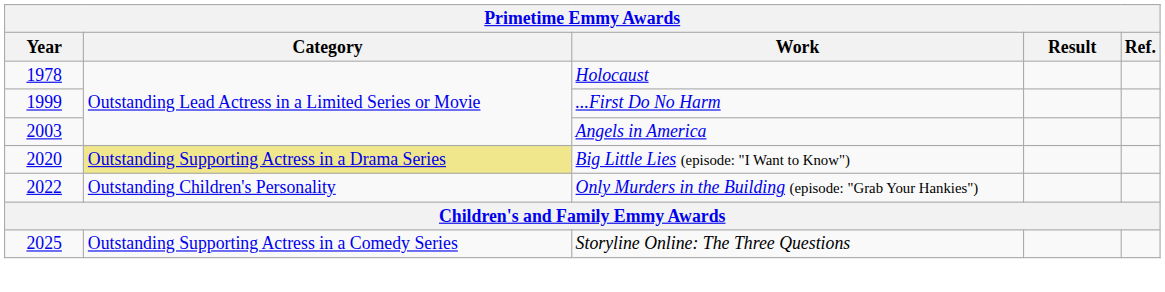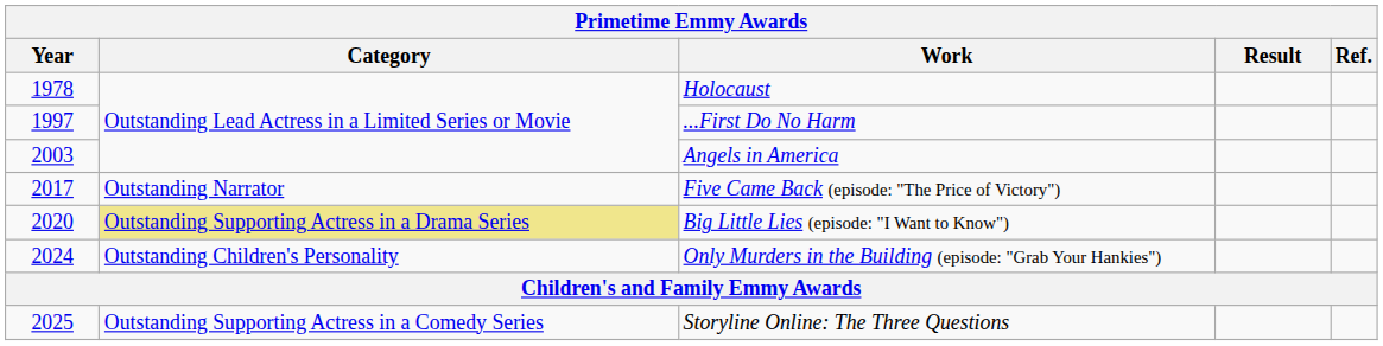...First Do No Harm | Year: 1999 -> 1997
+ row: 2017 | Outstanding Narrator | Five Came Back (episode: "The Price of Victory")
Only Murders in the Building (episode: "Grab Your Hankies") | Year: 2022 -> 2024
